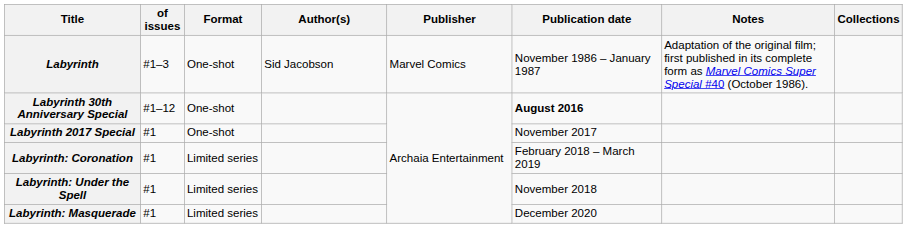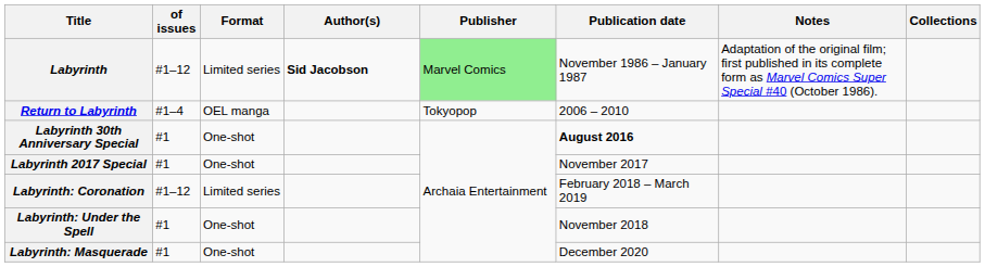Labyrinth | of issues: #1–3 -> #1–12
Labyrinth | Format: One-shot -> Limited series
Labyrinth | Author(s): normal -> bold
Labyrinth | Publisher: no background -> lightgreen background
+ row: Return to Labyrinth | #1–4 | OEL manga | Tokyopop | 2006 – 2010
Labyrinth 30th Anniversary Special | of issues: #1–12 -> #1
Labyrinth: Coronation | of issues: #1 -> #1–12
Labyrinth: Under the Spell | Format: Limited series -> One-shot
Labyrinth: Masquerade | Format: Limited series -> One-shot
